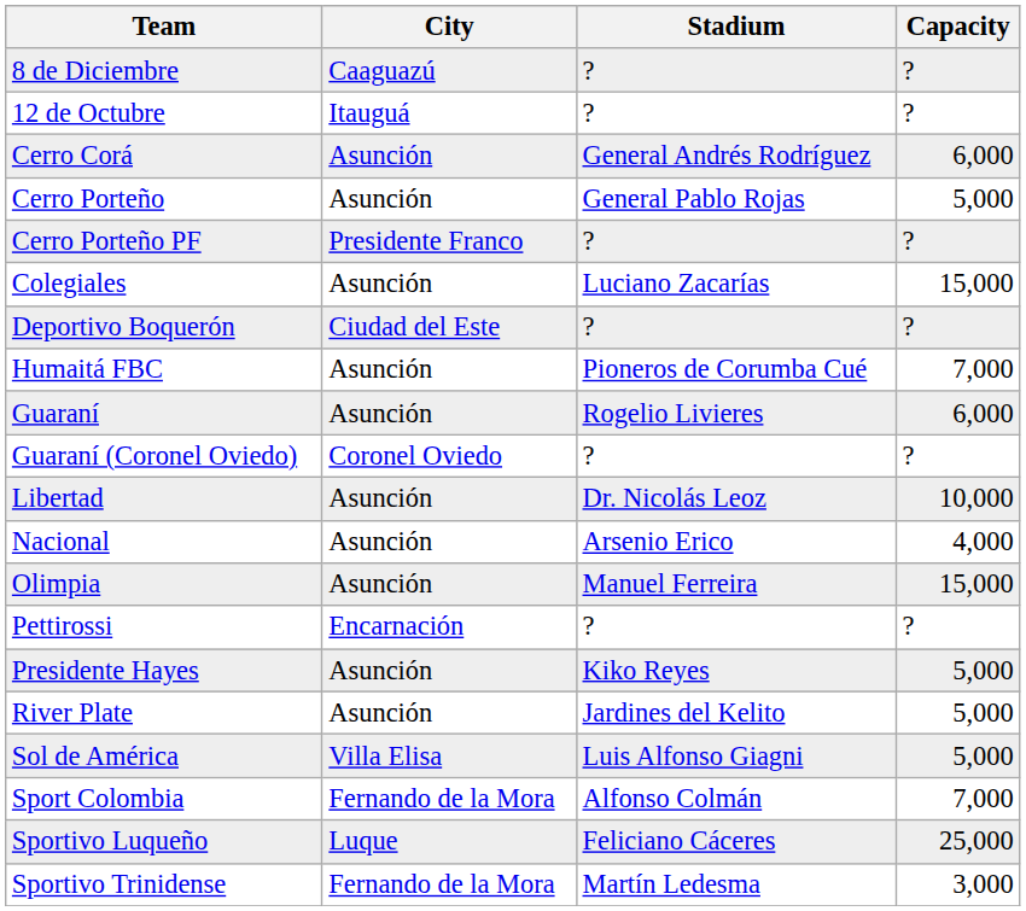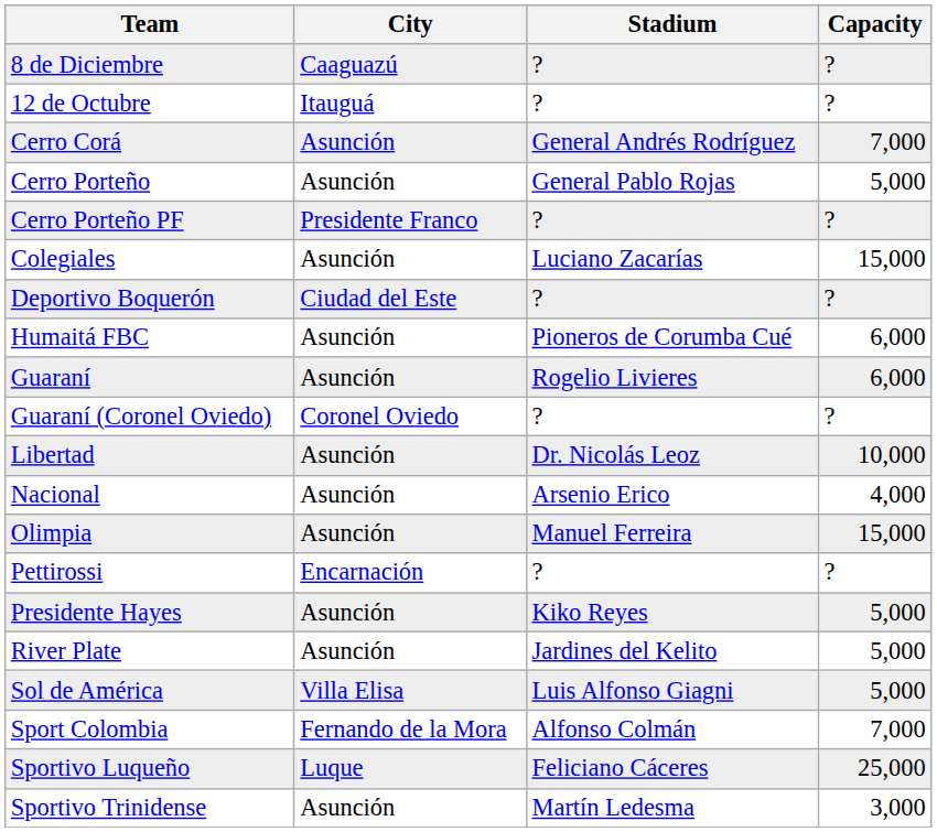Cerro Corá | Capacity: 6,000 -> 7,000
Humaitá FBC | Capacity: 7,000 -> 6,000
Sportivo Trinidense | City: Fernando de la Mora -> Asunción
